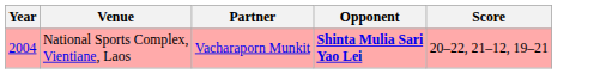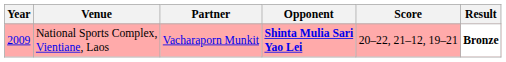+ column: Result | Bronze
National Sports Complex, Vientiane, Laos | Year: 2004 -> 2009
